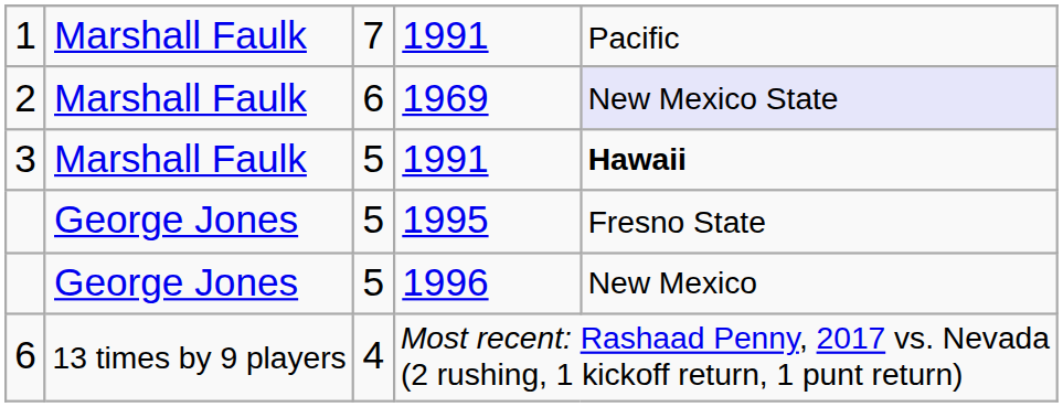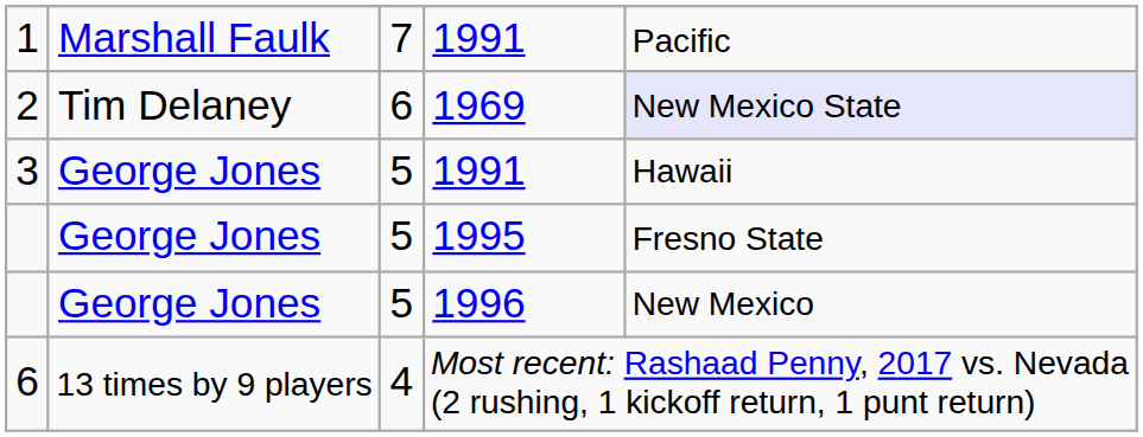2 | column 2: Marshall Faulk -> Tim Delaney
3 | column 2: Marshall Faulk -> George Jones
3 | column 5: bold -> normal
